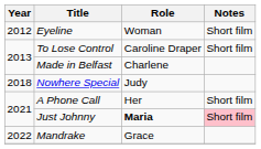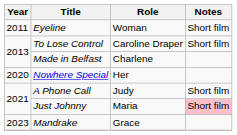Eyeline | Year: 2012 -> 2011
Nowhere Special | Year: 2018 -> 2020
Nowhere Special | Role: Judy -> Her
A Phone Call | Role: Her -> Judy
Just Johnny | Role: bold -> normal
Mandrake | Year: 2022 -> 2023
